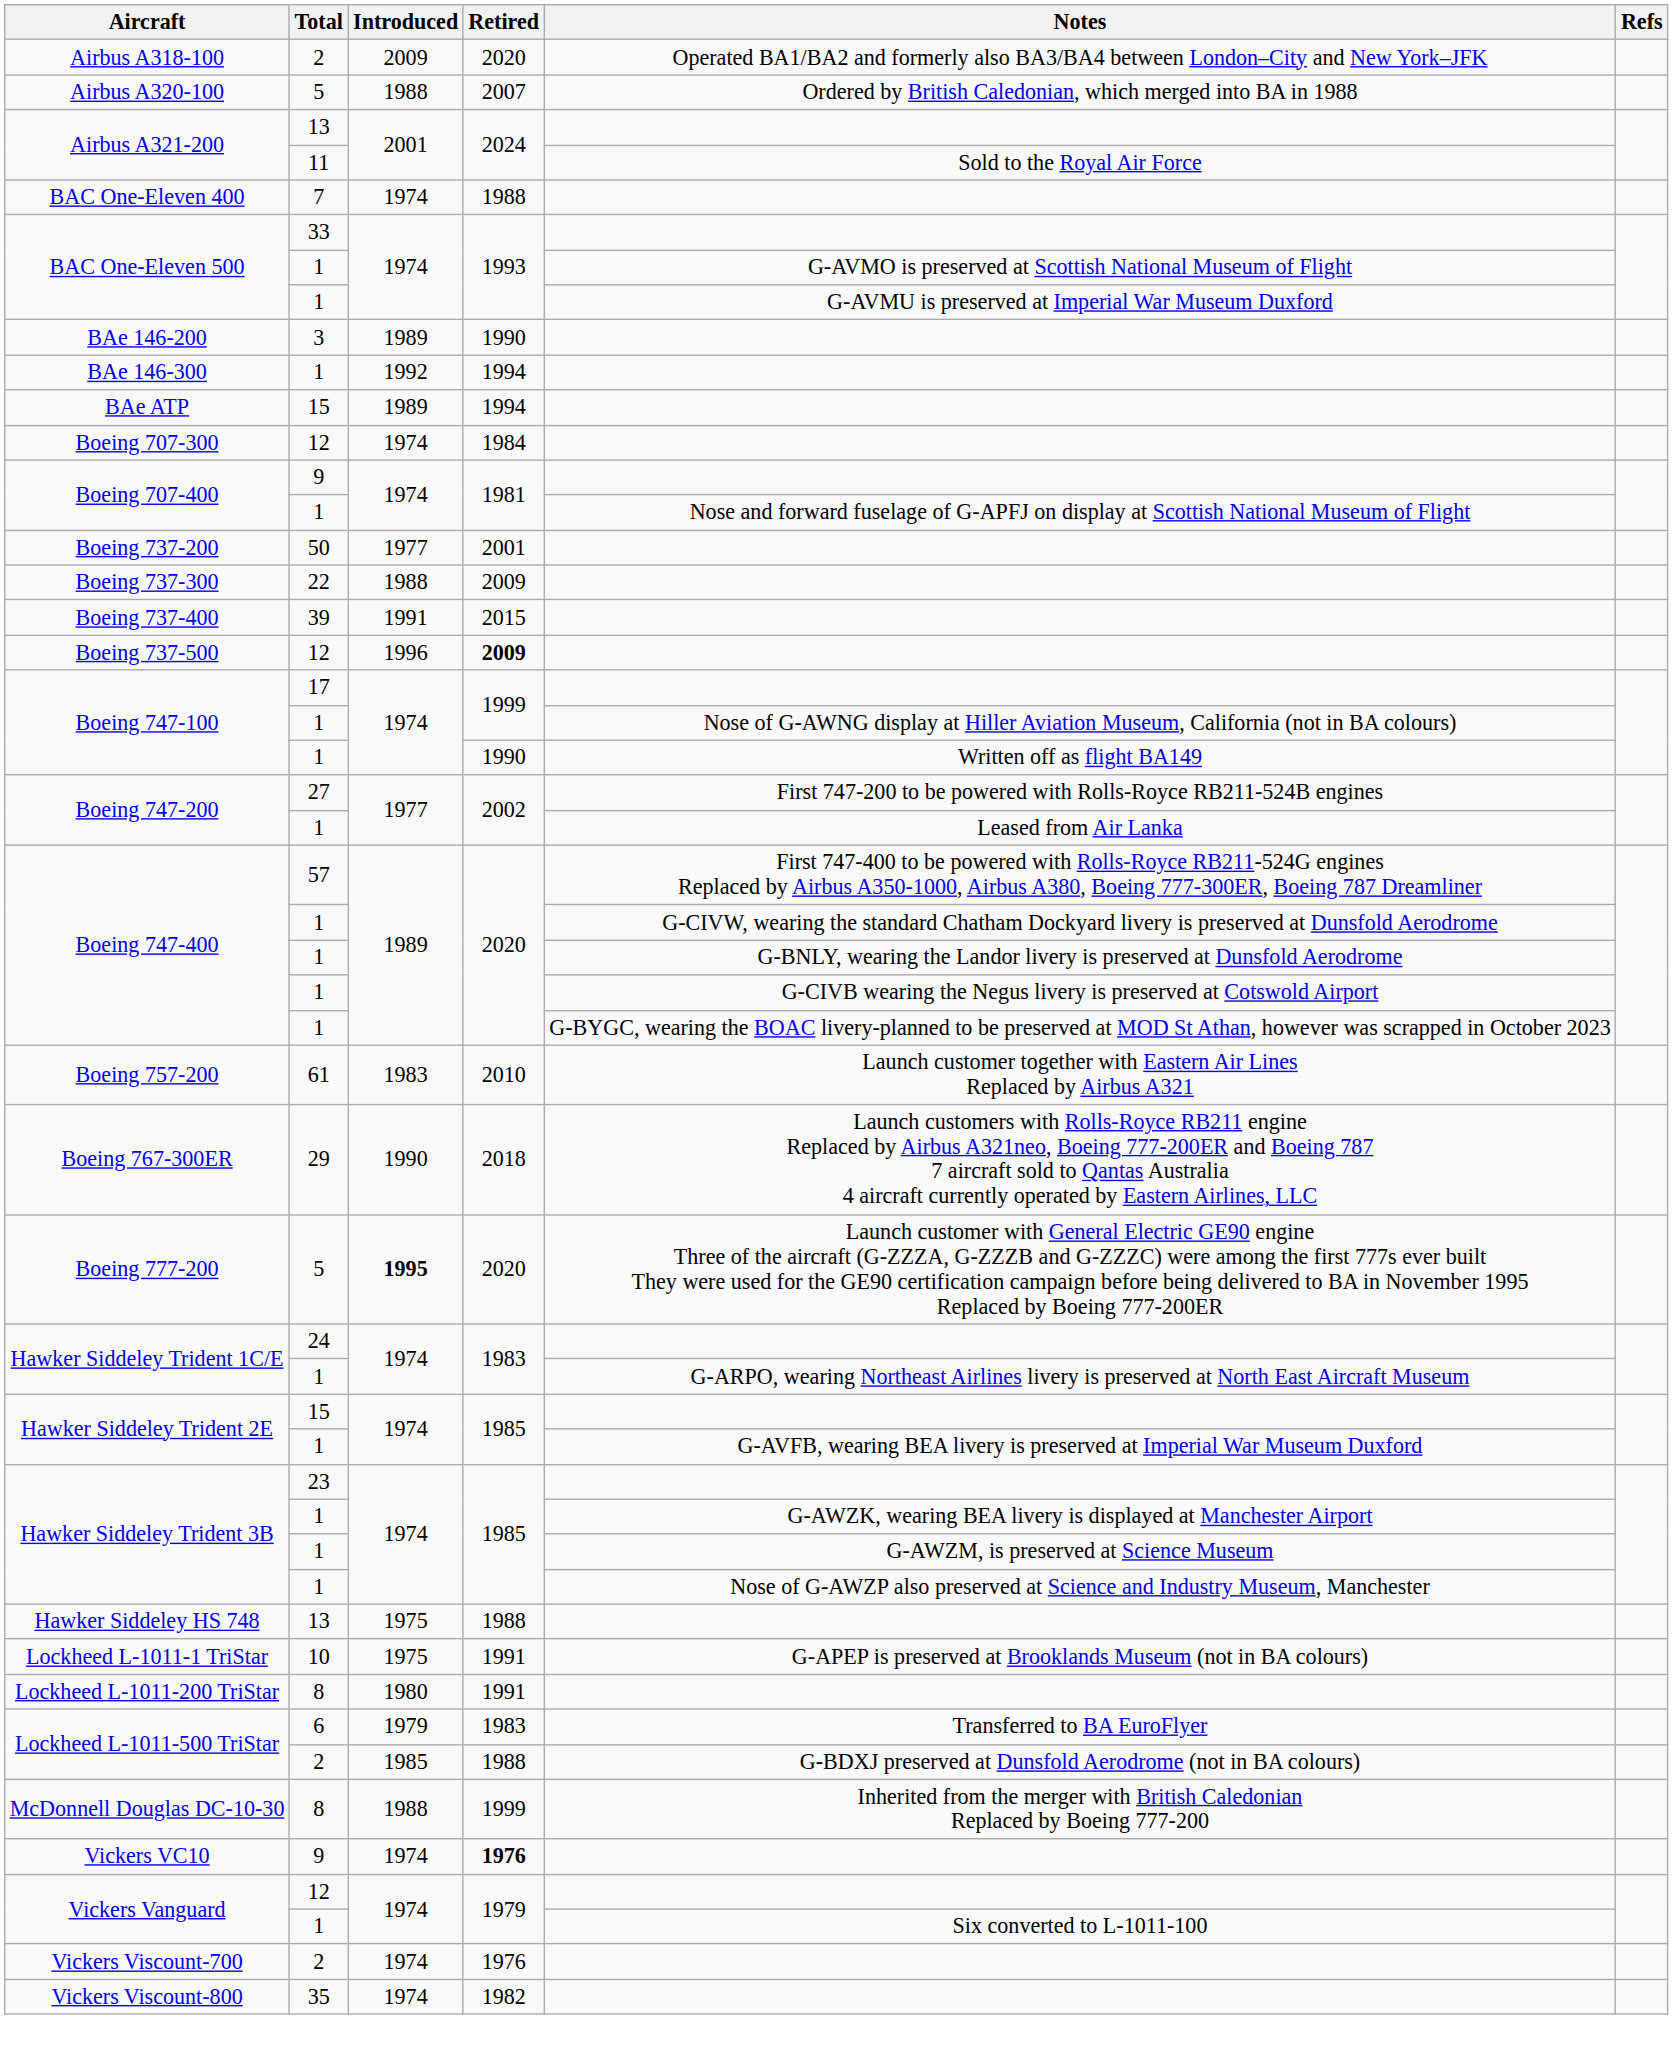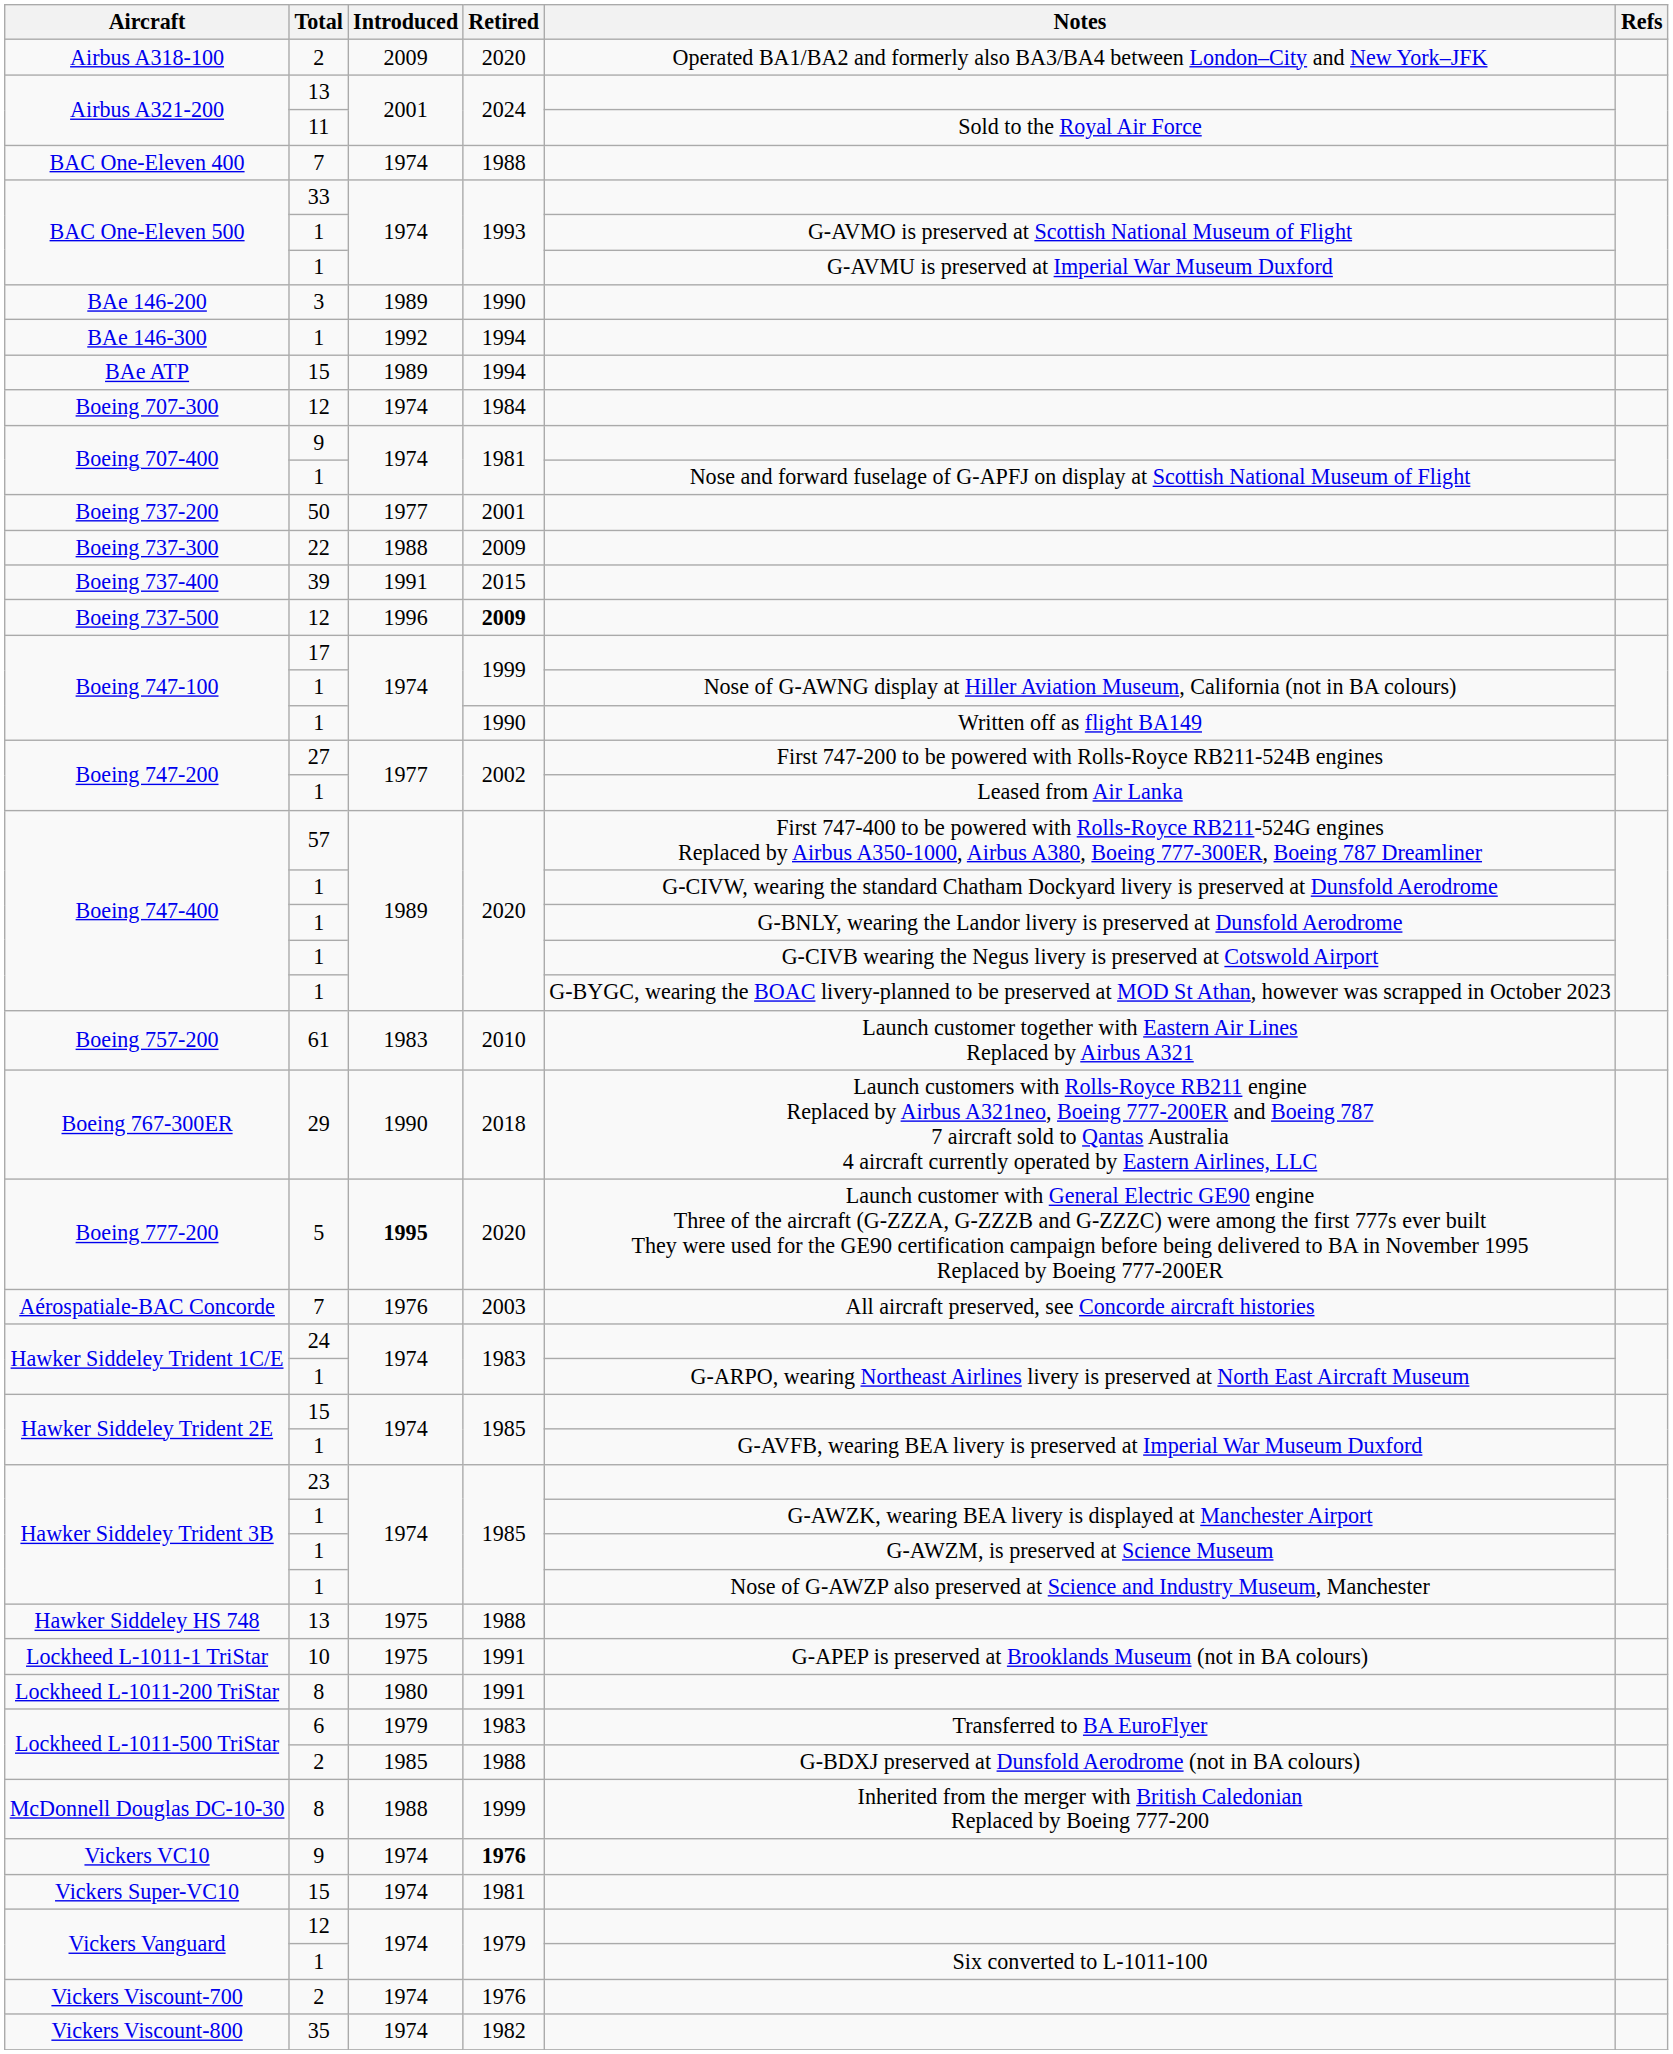- row: Airbus A320-100 | 5 | 1988 | 2007 | Ordered by British Caledonian, which merged into BA in 1988
+ row: Aérospatiale-BAC Concorde | 7 | 1976 | 2003 | All aircraft preserved, see Concorde aircraft histories
+ row: Vickers Super-VC10 | 15 | 1974 | 1981
